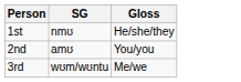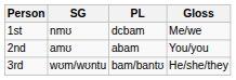+ column: PL | dcbam | abam | bam/bantʊ
1st | Gloss: He/she/they -> Me/we
3rd | Gloss: Me/we -> He/she/they
